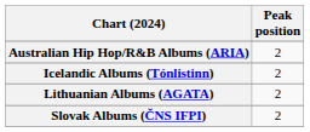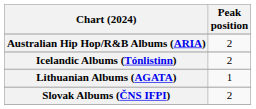Lithuanian Albums (AGATA) | Peak position: 2 -> 1
